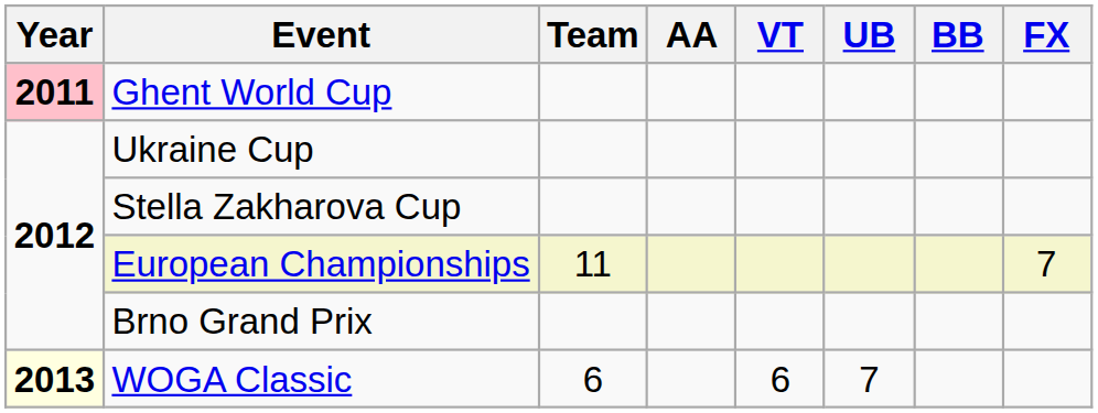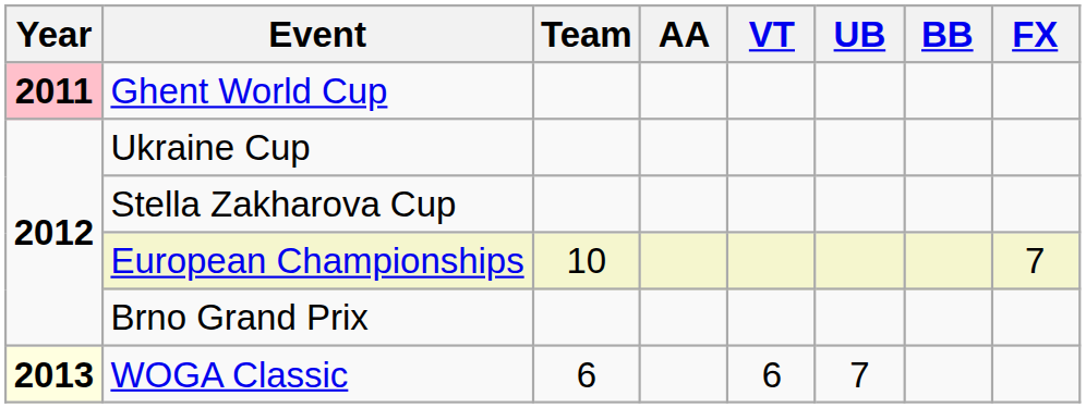European Championships | Team: 11 -> 10
